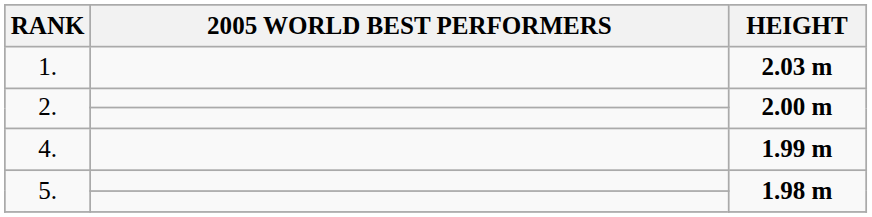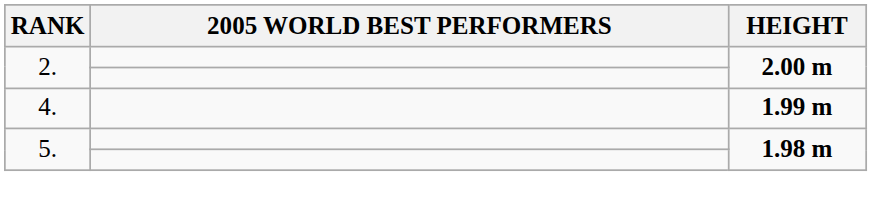- row: 1. | 2.03 m
